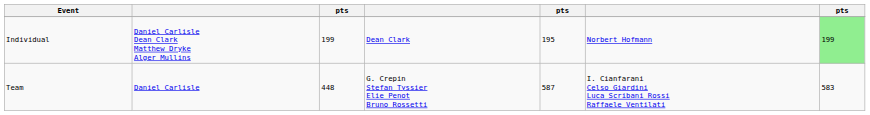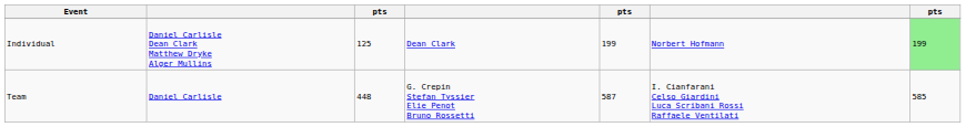Individual | column 3: 199 -> 125
Individual | column 5: 195 -> 199
Team | column 7: 583 -> 585
